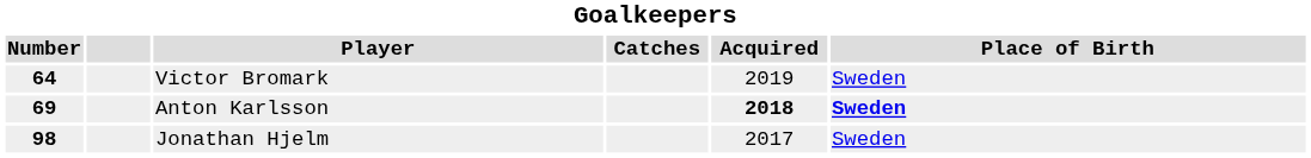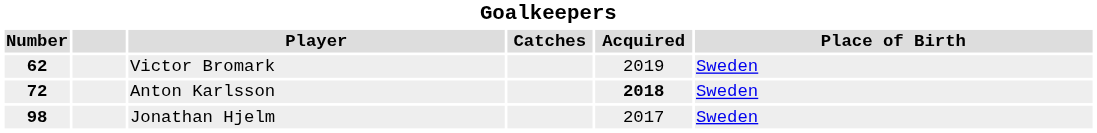Victor Bromark | Number: 64 -> 62
Anton Karlsson | Number: 69 -> 72
Anton Karlsson | Place of Birth: bold -> normal
